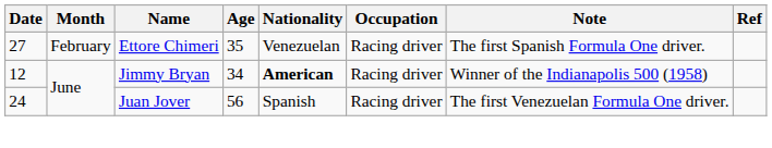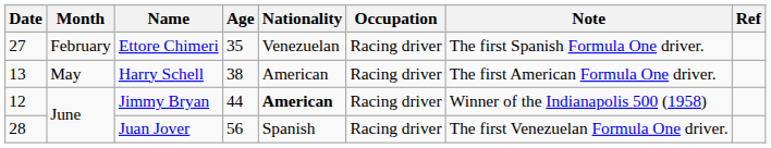+ row: 13 | May | Harry Schell | 38 | American | Racing driver | The first American Formula One driver.
Jimmy Bryan | Age: 34 -> 44
Juan Jover | Date: 24 -> 28
